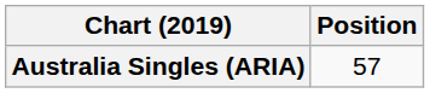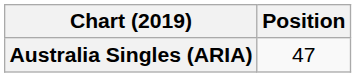Australia Singles (ARIA) | Position: 57 -> 47
